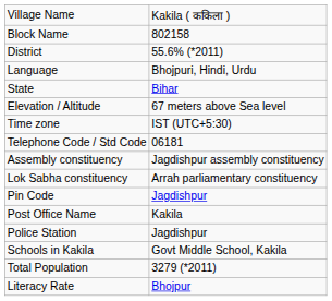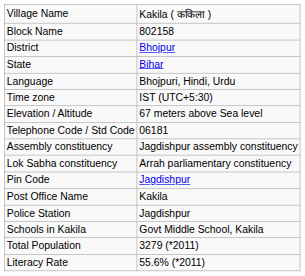District | column 2: 55.6% (*2011) -> Bhojpur
rows swapped: State <-> Language
rows swapped: Time zone <-> Elevation / Altitude
Literacy Rate | column 2: Bhojpur -> 55.6% (*2011)
